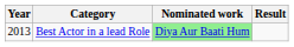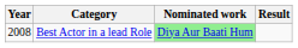Best Actor in a lead Role | Year: 2013 -> 2008
